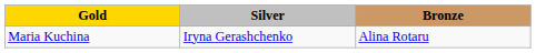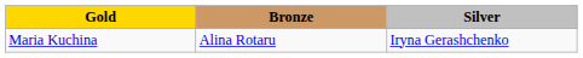columns swapped: Silver <-> Bronze
